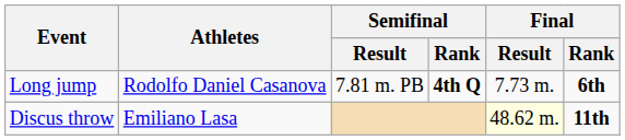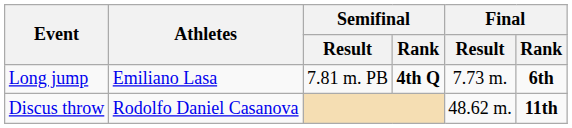Long jump | Athletes: Rodolfo Daniel Casanova -> Emiliano Lasa
Discus throw | Athletes: Emiliano Lasa -> Rodolfo Daniel Casanova
Discus throw | Final / Result: lightyellow background -> no background
